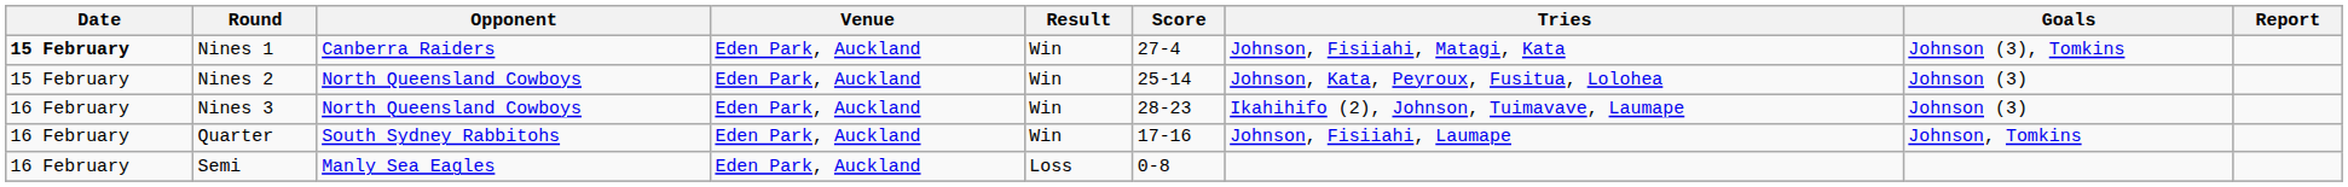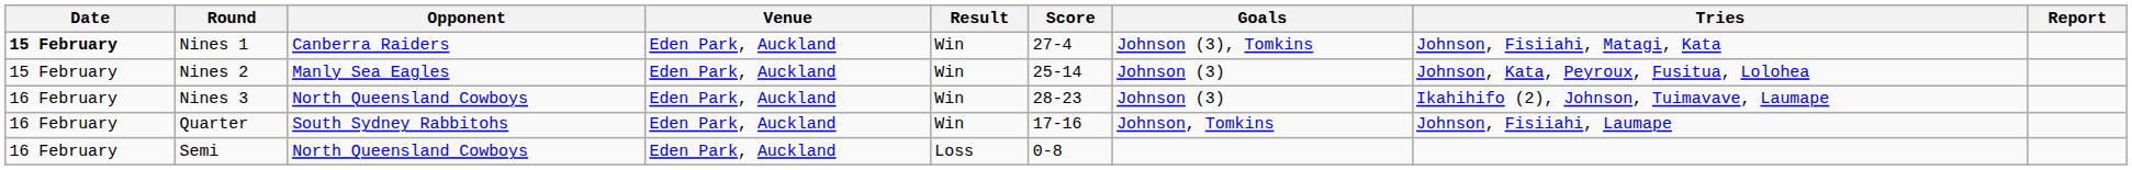columns swapped: Tries <-> Goals
Nines 2 | Opponent: North Queensland Cowboys -> Manly Sea Eagles
Semi | Opponent: Manly Sea Eagles -> North Queensland Cowboys
